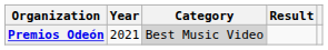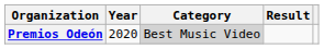Premios Odeón | Year: 2021 -> 2020
